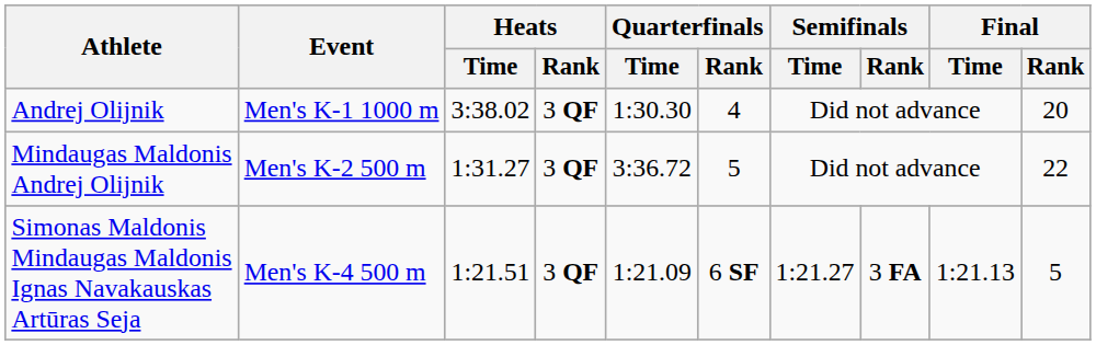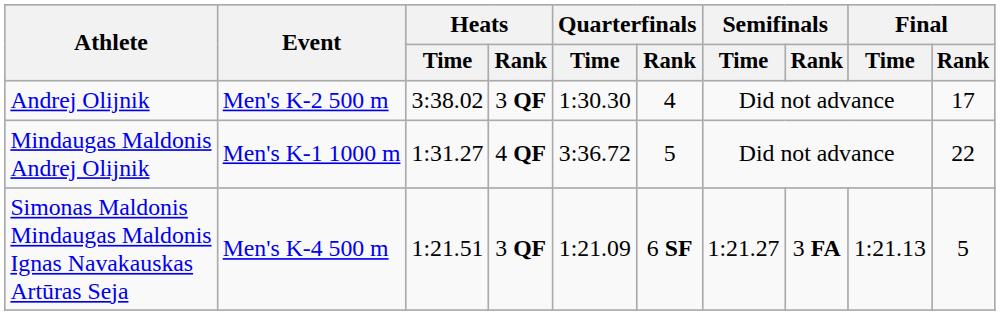Andrej Olijnik | Event: Men's K-1 1000 m -> Men's K-2 500 m
Andrej Olijnik | Final / Rank: 20 -> 17
Mindaugas Maldonis Andrej Olijnik | Event: Men's K-2 500 m -> Men's K-1 1000 m
Mindaugas Maldonis Andrej Olijnik | Heats / Rank: 3 QF -> 4 QF
